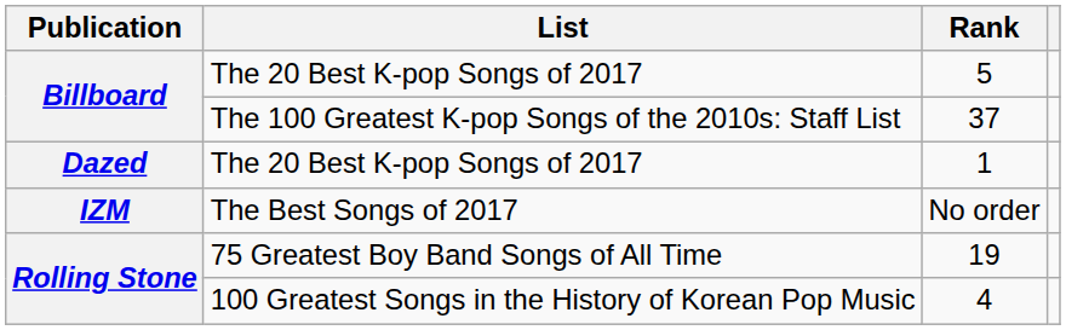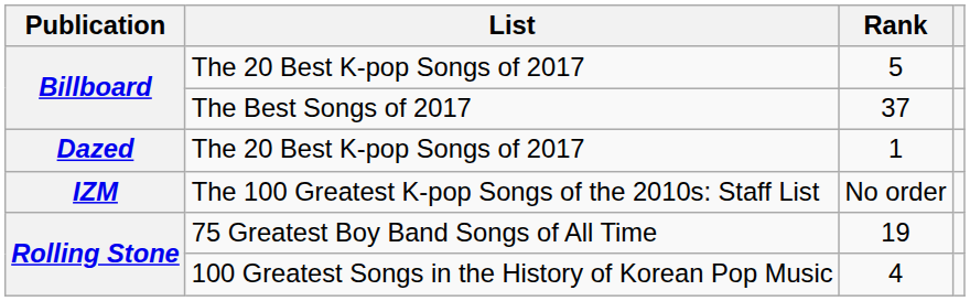37 | List: The 100 Greatest K-pop Songs of the 2010s: Staff List -> The Best Songs of 2017
No order | List: The Best Songs of 2017 -> The 100 Greatest K-pop Songs of the 2010s: Staff List
